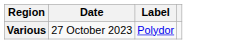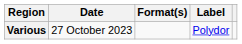+ column: Format(s)
